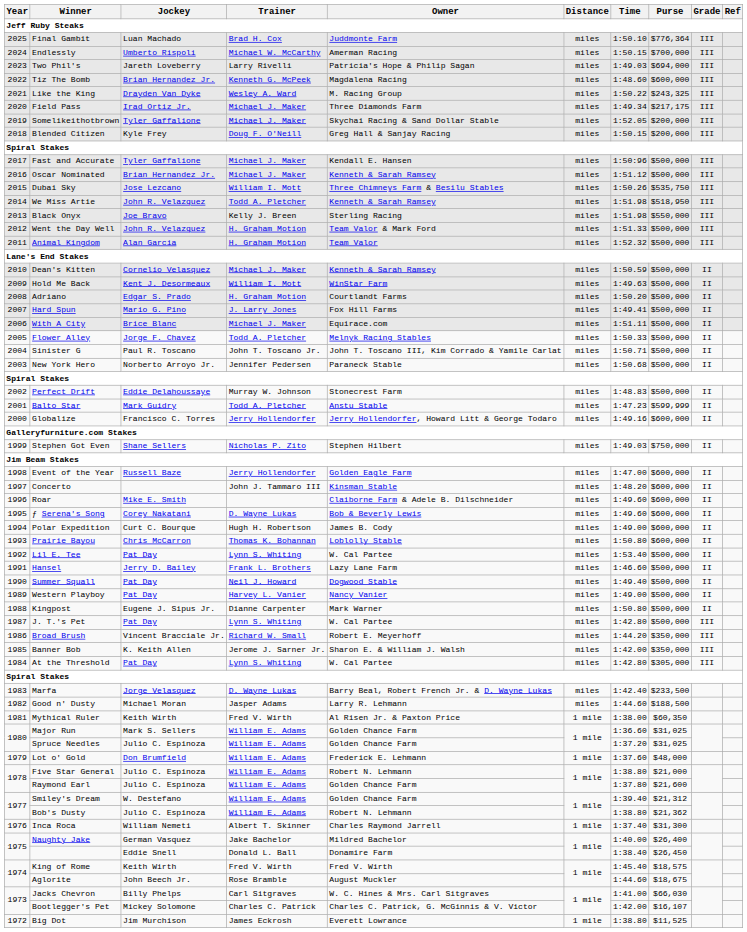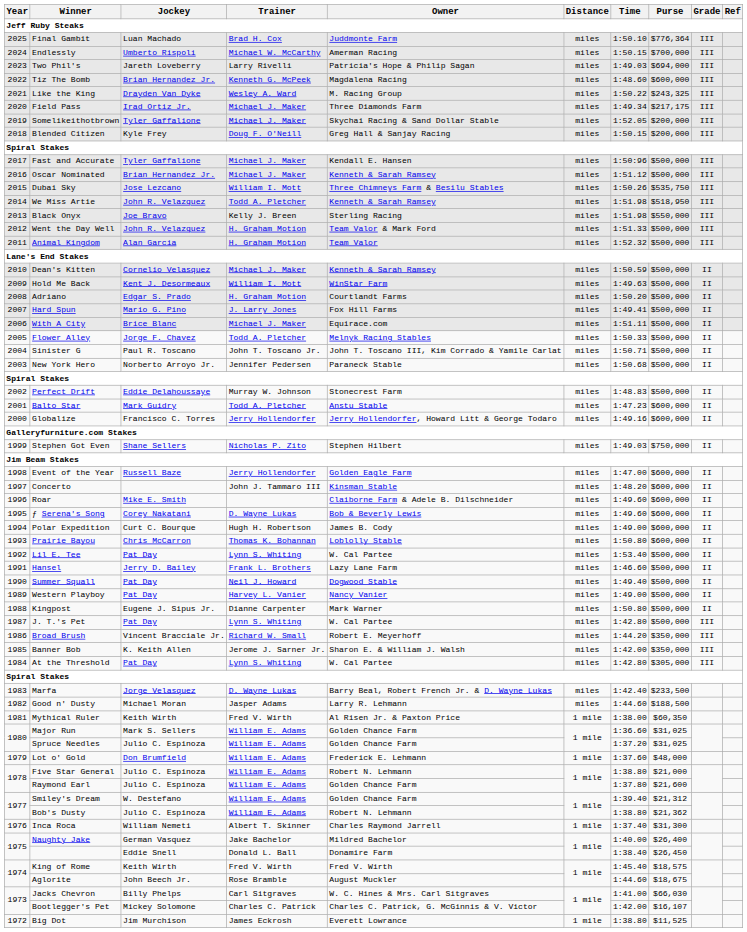Balto Star | Purse: $599,999 -> $600,000
